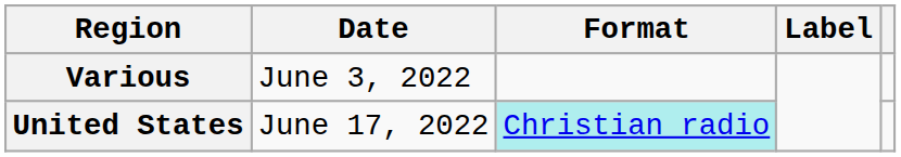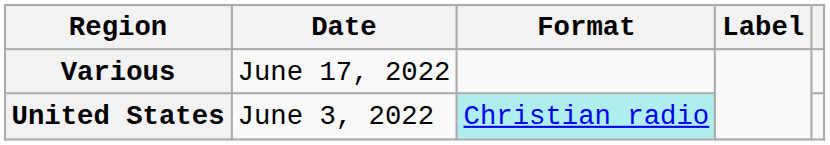Various | Date: June 3, 2022 -> June 17, 2022
United States | Date: June 17, 2022 -> June 3, 2022
